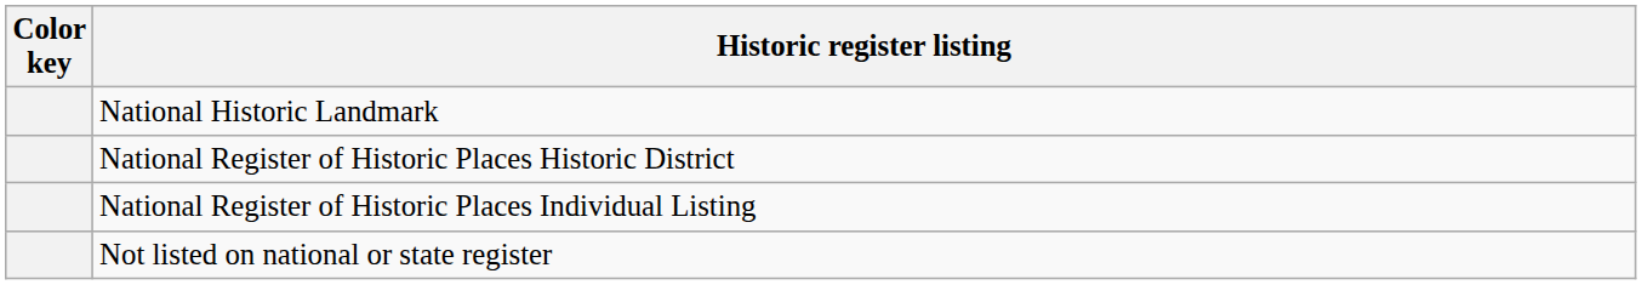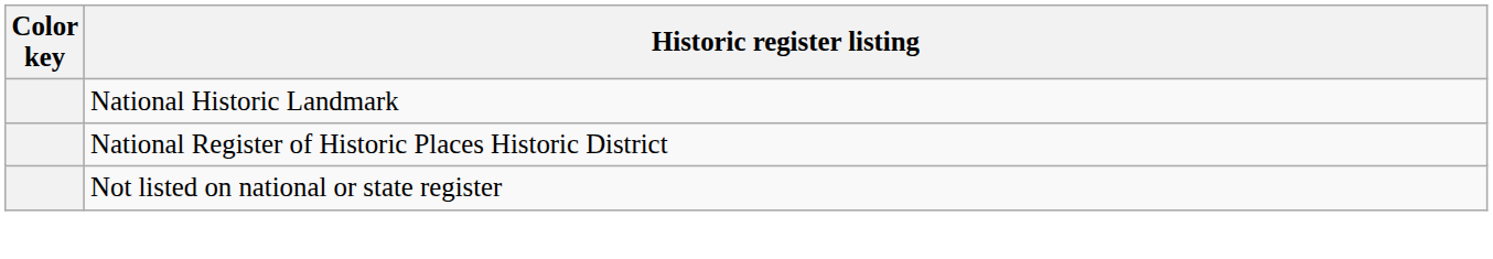- row: National Register of Historic Places Individual Listing
